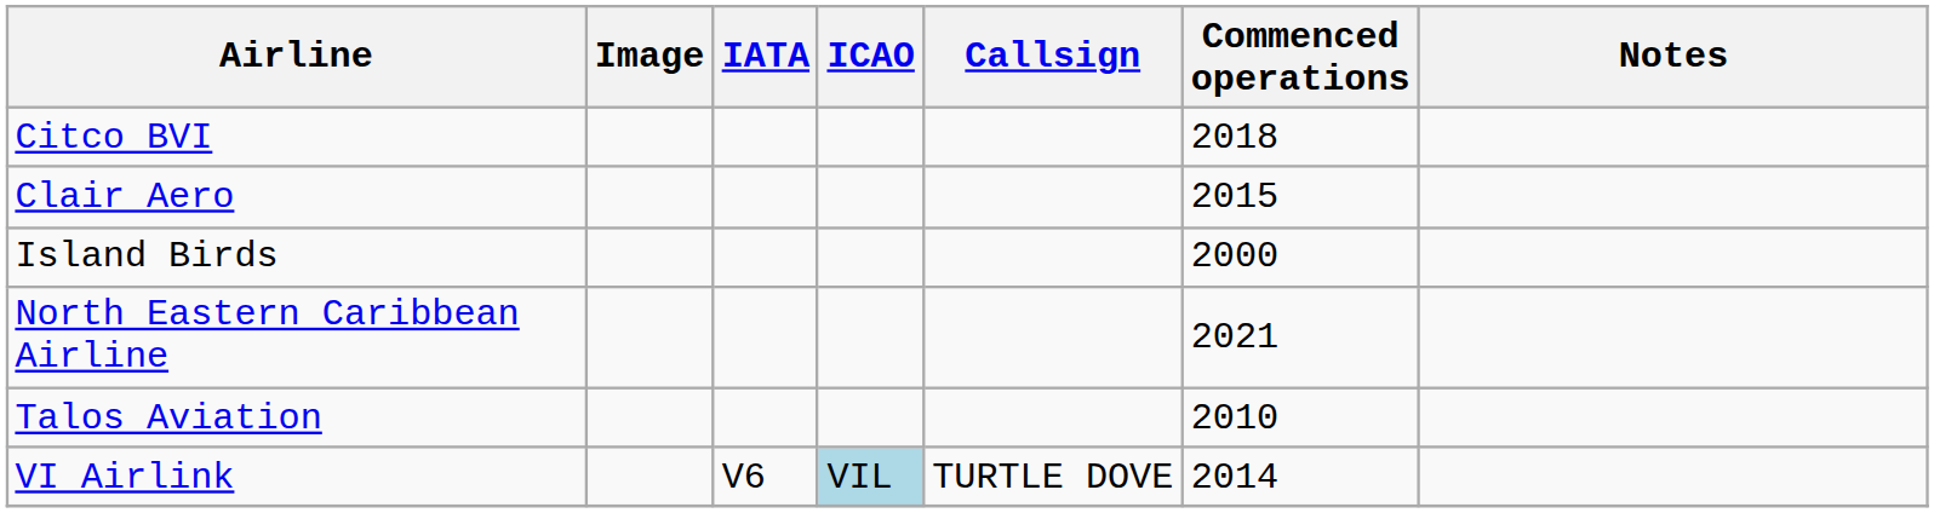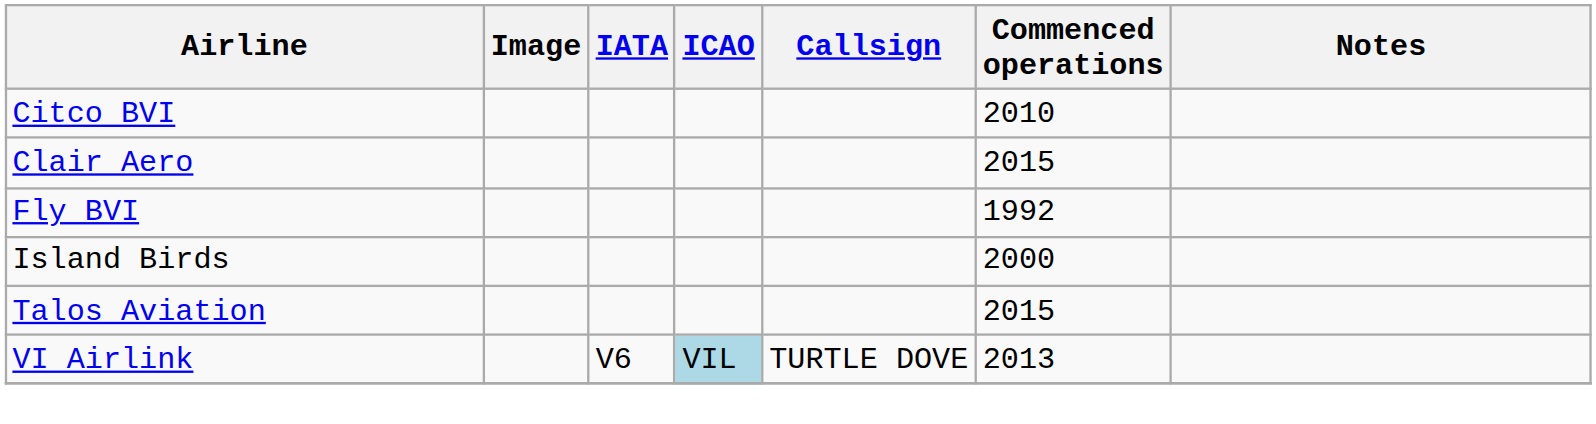Citco BVI | Commenced operations: 2018 -> 2010
+ row: Fly BVI | 1992
- row: North Eastern Caribbean Airline | 2021
Talos Aviation | Commenced operations: 2010 -> 2015
VI Airlink | Commenced operations: 2014 -> 2013
